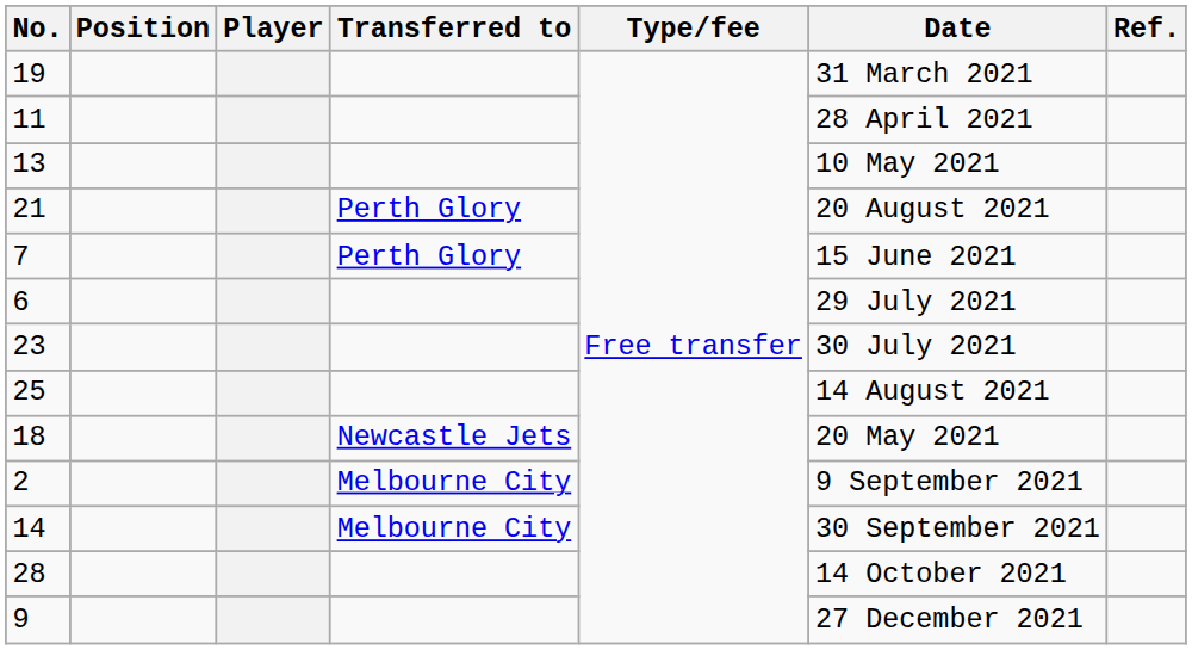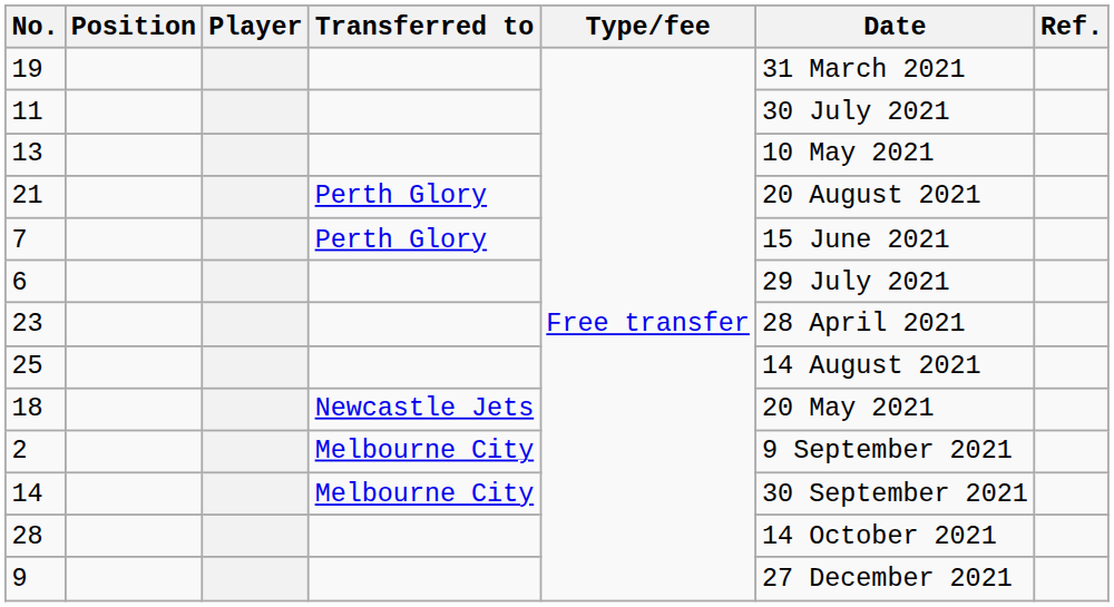11 | Date: 28 April 2021 -> 30 July 2021
23 | Date: 30 July 2021 -> 28 April 2021
